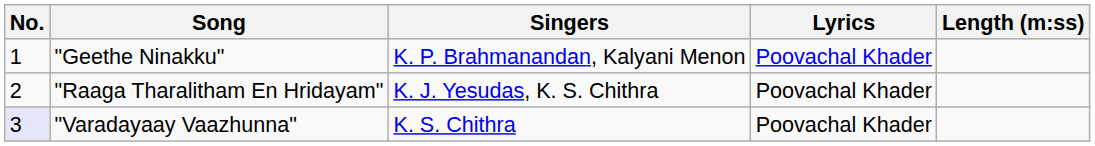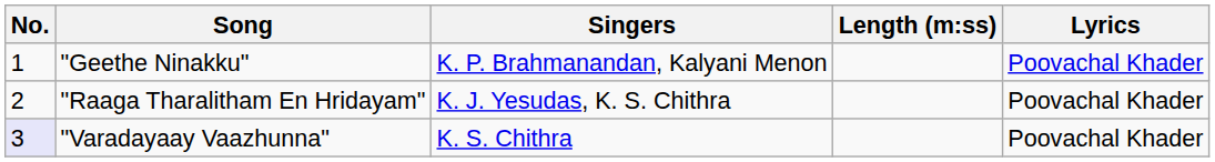columns swapped: Lyrics <-> Length (m:ss)
